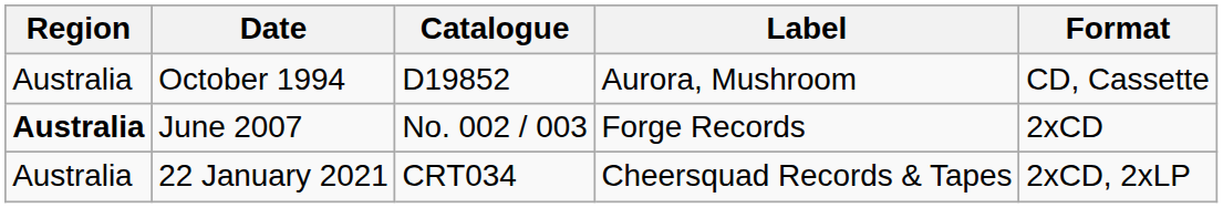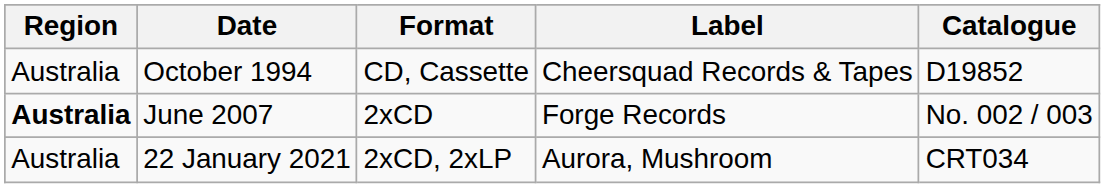columns swapped: Format <-> Catalogue
October 1994 | Label: Aurora, Mushroom -> Cheersquad Records & Tapes
22 January 2021 | Label: Cheersquad Records & Tapes -> Aurora, Mushroom
